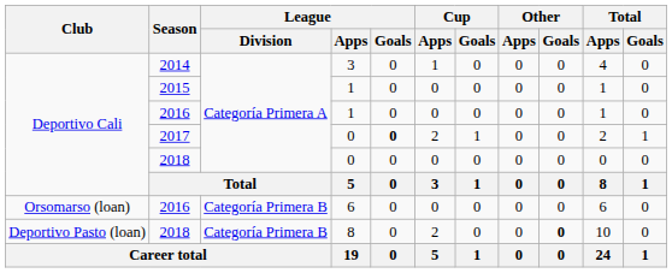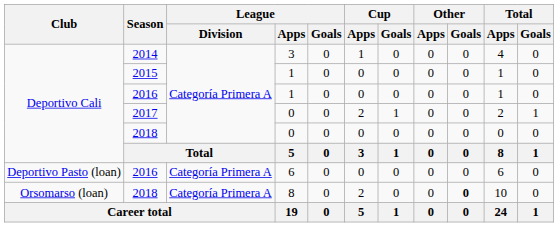2017 | League / Goals: bold -> normal
2016 / 6 | Club: Orsomarso (loan) -> Deportivo Pasto (loan)
2016 / 6 | League / Division: Categoría Primera B -> Categoría Primera A
2018 / 8 | Club: Deportivo Pasto (loan) -> Orsomarso (loan)
2018 / 8 | League / Division: Categoría Primera B -> Categoría Primera A
